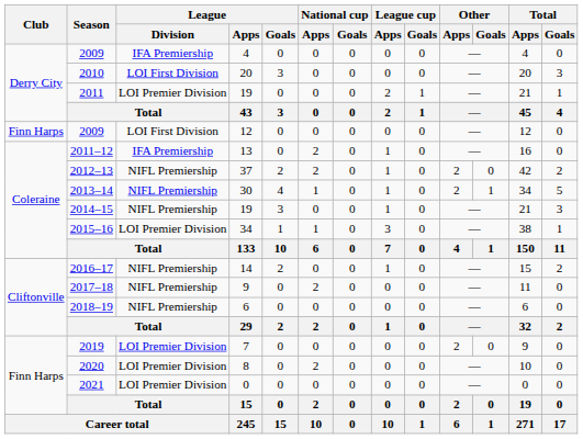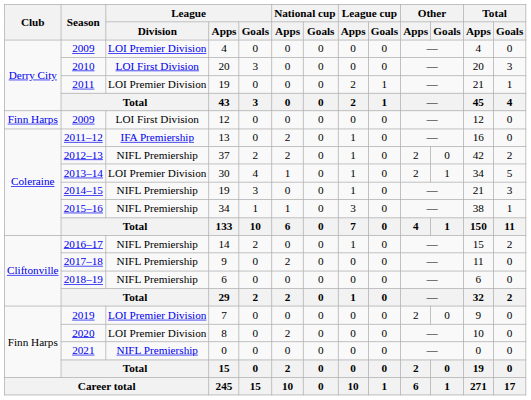2009 / 4 | League / Division: IFA Premiership -> LOI Premier Division
2013–14 | League / Division: NIFL Premiership -> LOI Premier Division
2015–16 | League / Division: LOI Premier Division -> NIFL Premiership
2021 | League / Division: LOI Premier Division -> NIFL Premiership
